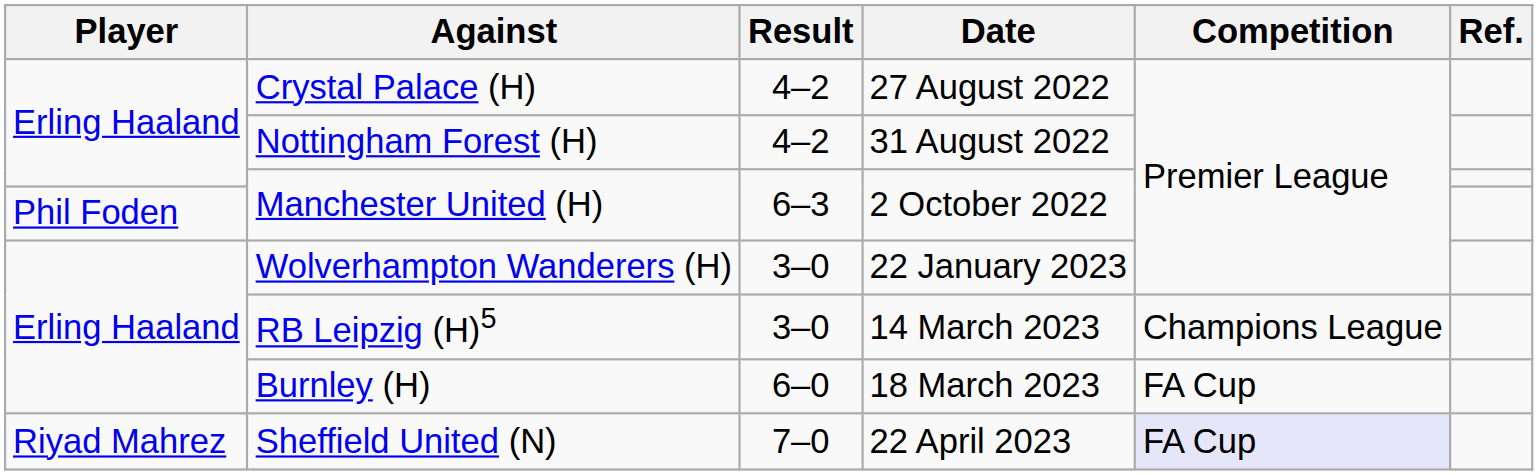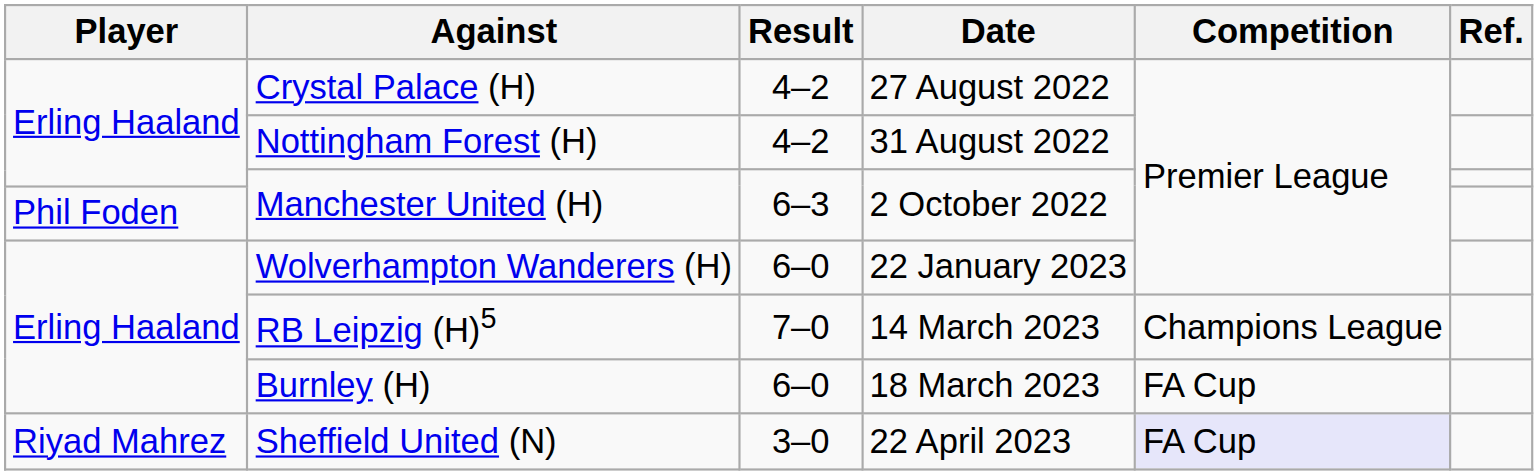Wolverhampton Wanderers (H) | Result: 3–0 -> 6–0
RB Leipzig (H)5 | Result: 3–0 -> 7–0
Sheffield United (N) | Result: 7–0 -> 3–0
